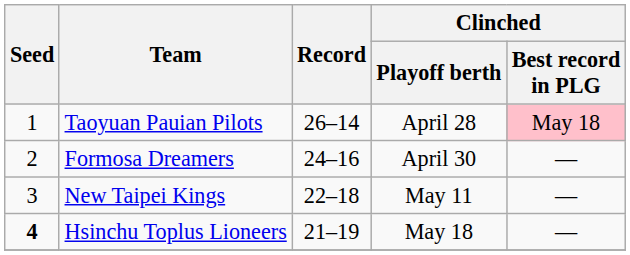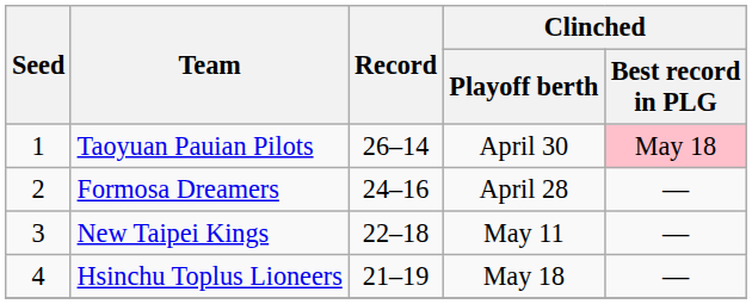Taoyuan Pauian Pilots | Clinched / Playoff berth: April 28 -> April 30
Formosa Dreamers | Clinched / Playoff berth: April 30 -> April 28
Hsinchu Toplus Lioneers | Seed: bold -> normal
